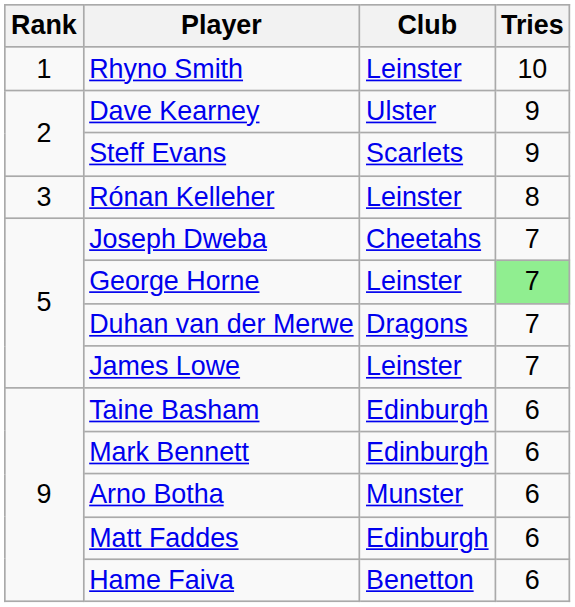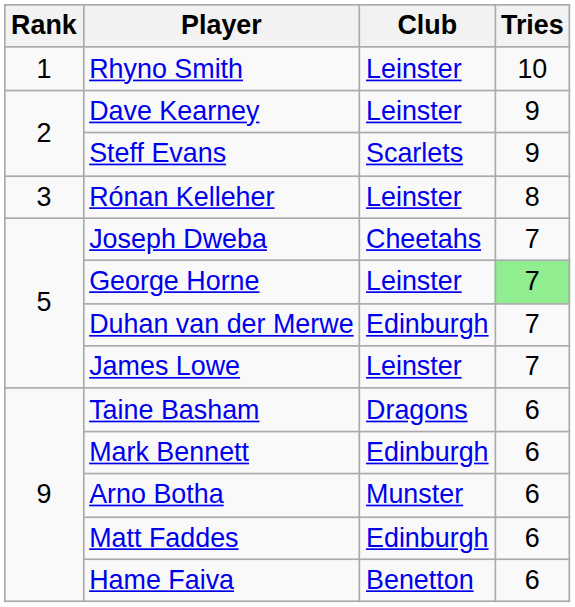Dave Kearney | Club: Ulster -> Leinster
Duhan van der Merwe | Club: Dragons -> Edinburgh
Taine Basham | Club: Edinburgh -> Dragons
